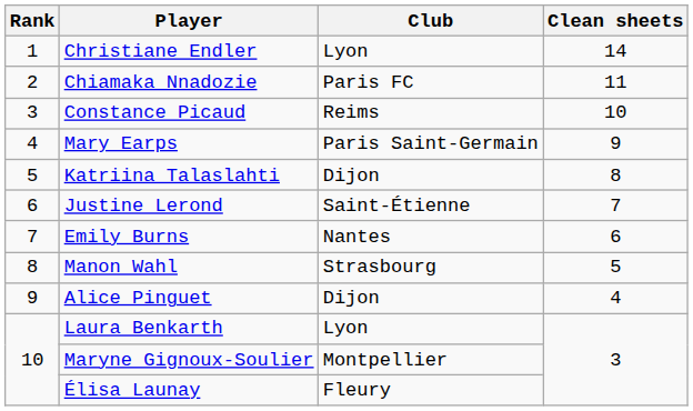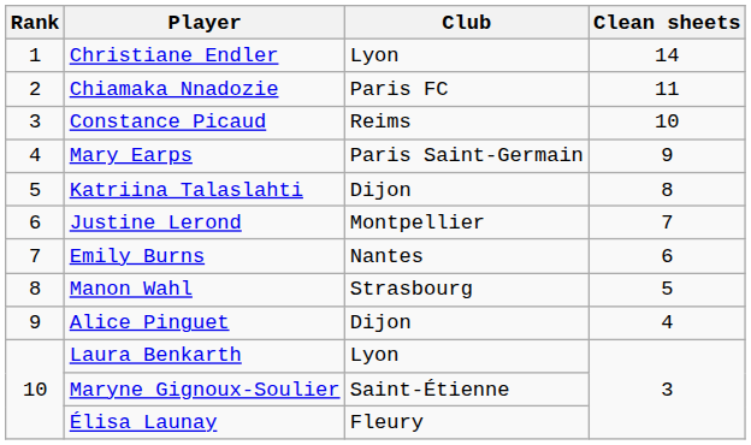Justine Lerond | Club: Saint-Étienne -> Montpellier
Maryne Gignoux-Soulier | Club: Montpellier -> Saint-Étienne
